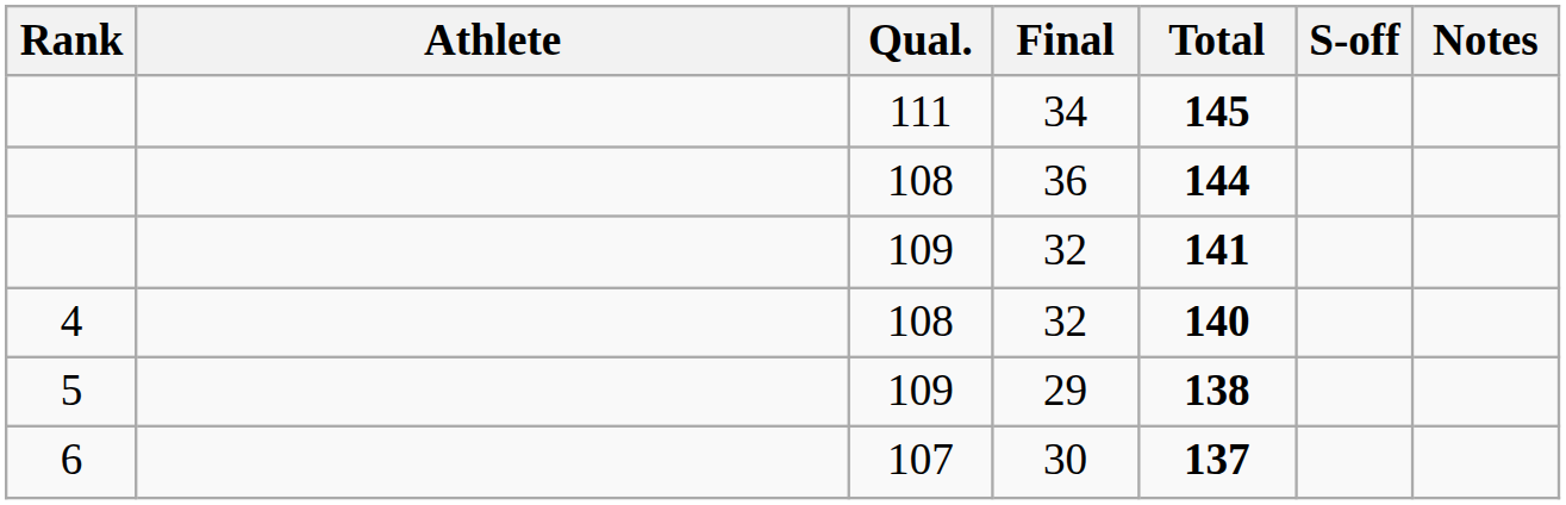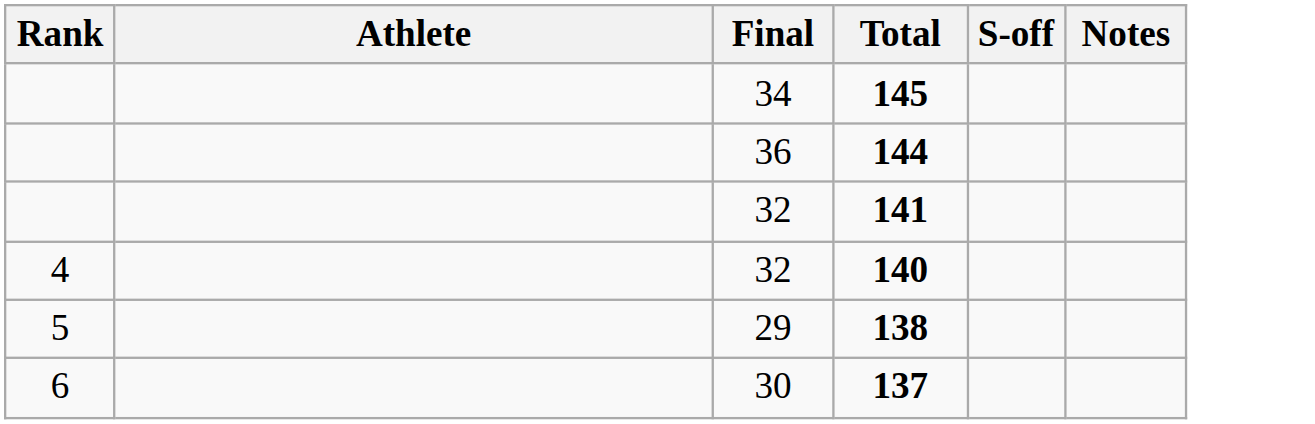- column: Qual. | 111 | 108 | 109 | 108 | 109 | 107
